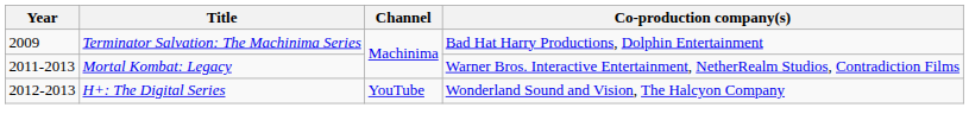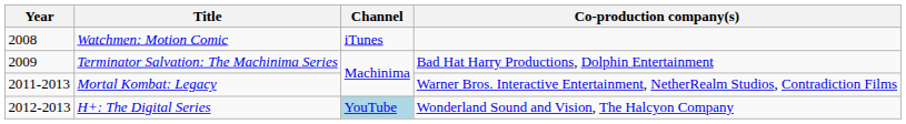+ row: 2008 | Watchmen: Motion Comic | iTunes
H+: The Digital Series | Channel: no background -> lightblue background
